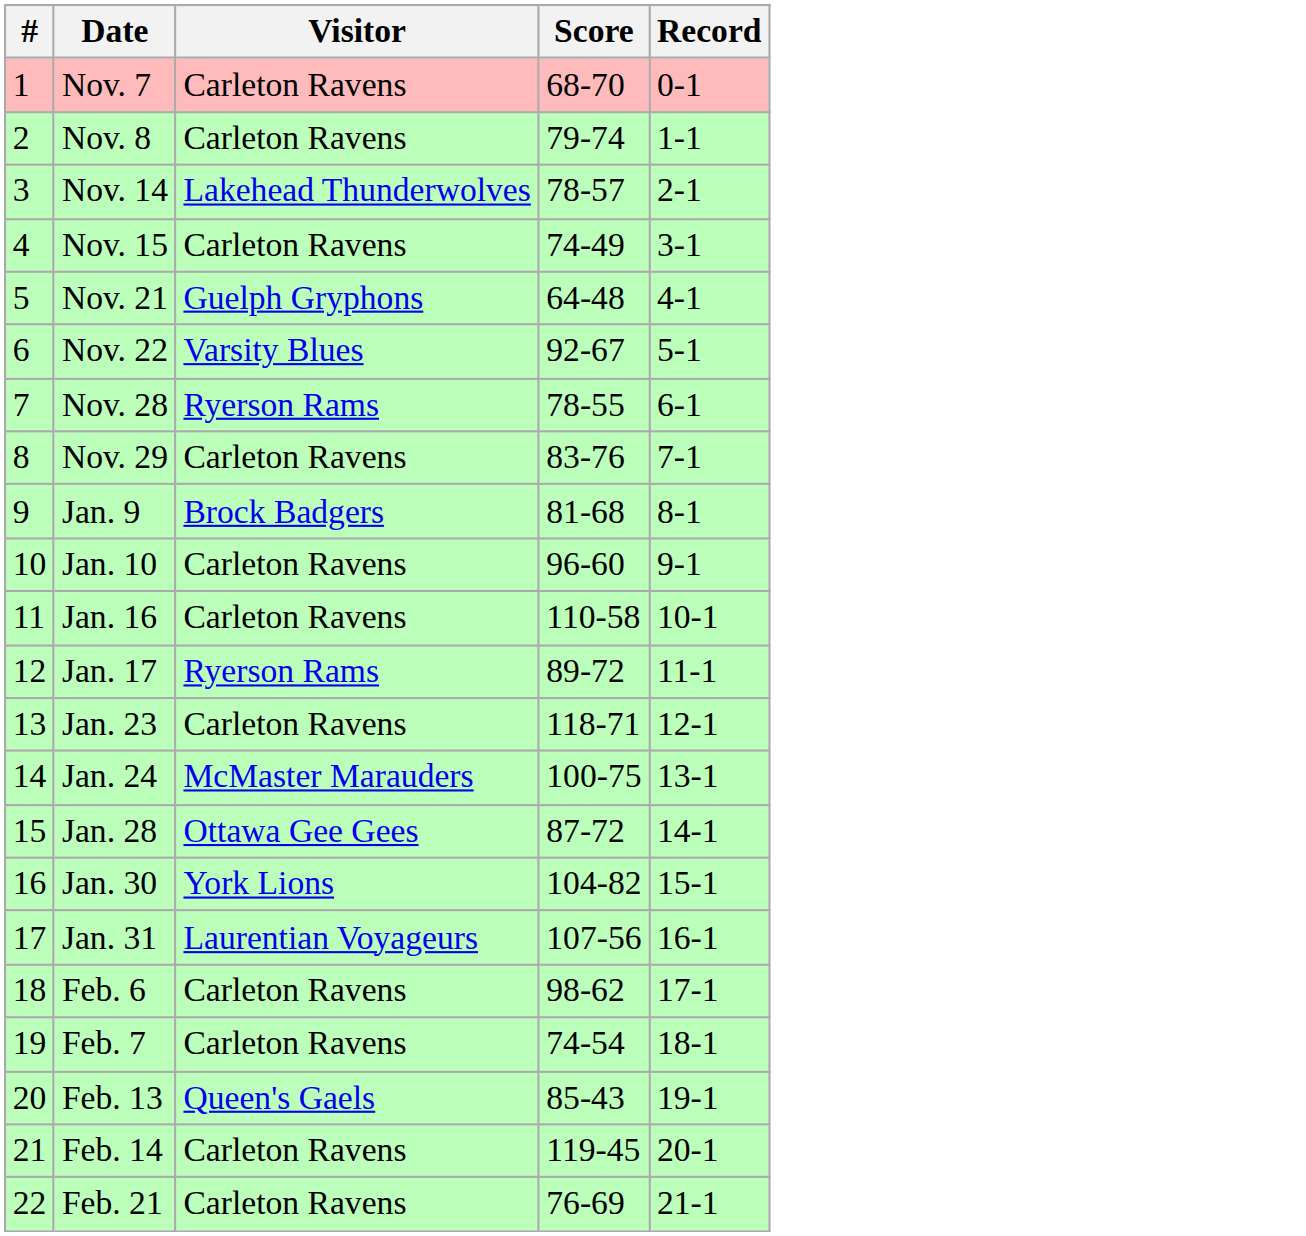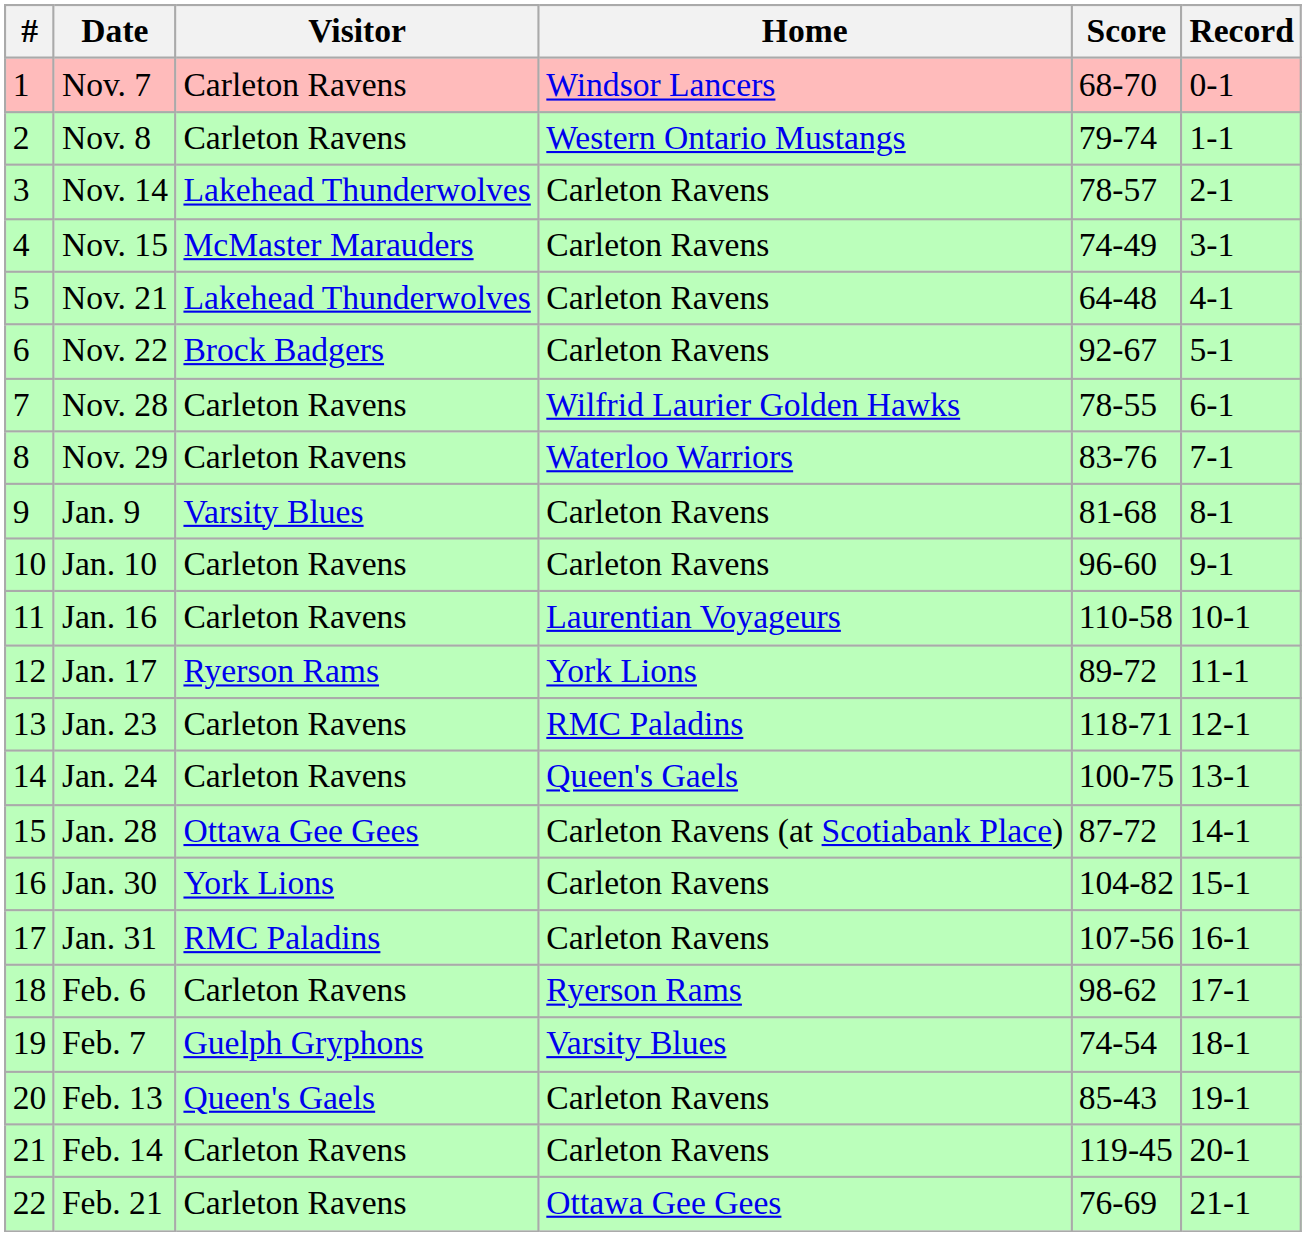+ column: Home | Windsor Lancers | Western Ontario Mustangs | Carleton Ravens | Carleton Ravens | Carleton Ravens | Carleton Ravens | Wilfrid Laurier Golden Hawks | Waterloo Warriors | Carleton Ravens | Carleton Ravens | Laurentian Voyageurs | York Lions | RMC Paladins | Queen's Gaels | Carleton Ravens (at Scotiabank Place) | Carleton Ravens | Carleton Ravens | Ryerson Rams | Varsity Blues | Carleton Ravens | Carleton Ravens | Ottawa Gee Gees
Nov. 15 | Visitor: Carleton Ravens -> McMaster Marauders
Nov. 21 | Visitor: Guelph Gryphons -> Lakehead Thunderwolves
Nov. 22 | Visitor: Varsity Blues -> Brock Badgers
Nov. 28 | Visitor: Ryerson Rams -> Carleton Ravens
Jan. 9 | Visitor: Brock Badgers -> Varsity Blues
Jan. 24 | Visitor: McMaster Marauders -> Carleton Ravens
Jan. 31 | Visitor: Laurentian Voyageurs -> RMC Paladins
Feb. 7 | Visitor: Carleton Ravens -> Guelph Gryphons
